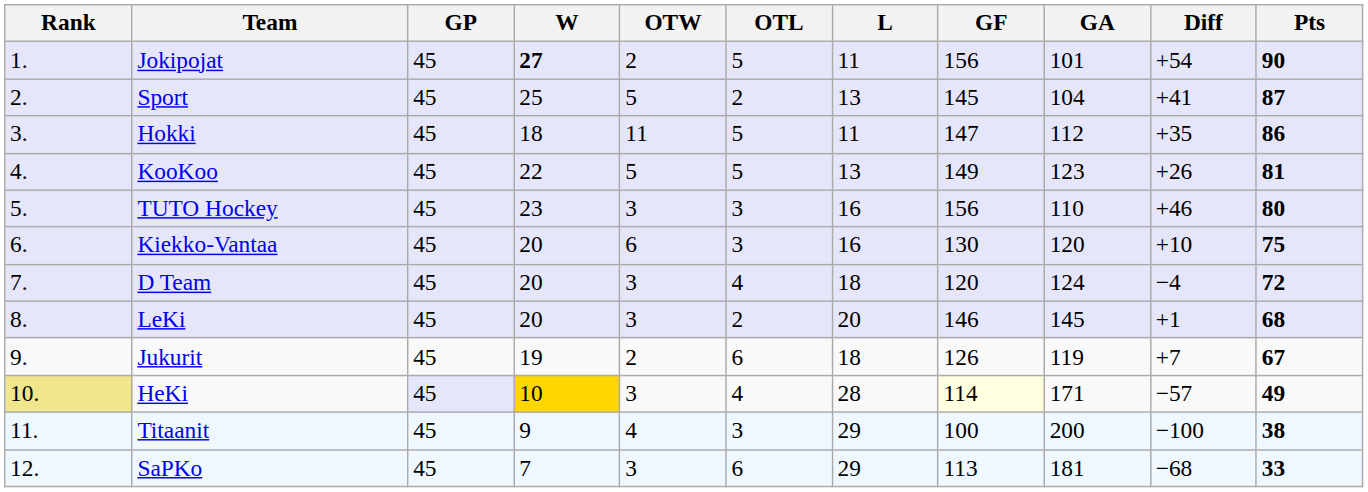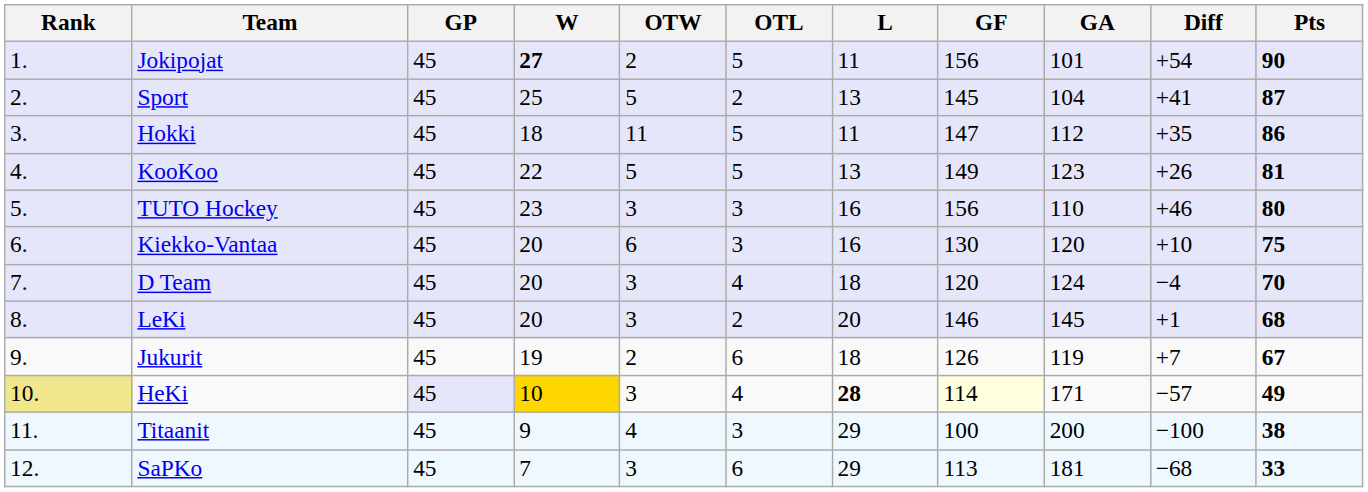D Team | Pts: 72 -> 70
HeKi | L: normal -> bold
